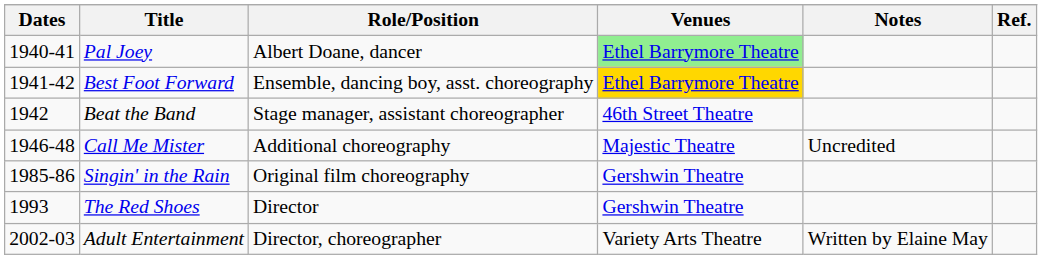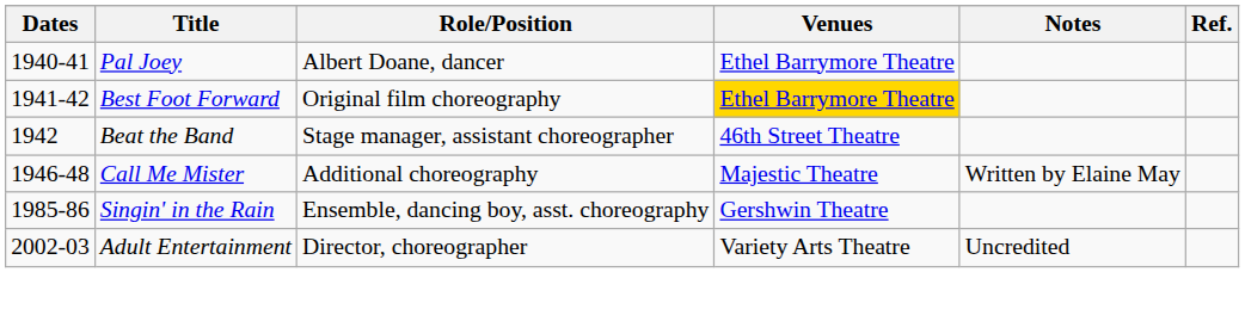Pal Joey | Venues: lightgreen background -> no background
Best Foot Forward | Role/Position: Ensemble, dancing boy, asst. choreography -> Original film choreography
Call Me Mister | Notes: Uncredited -> Written by Elaine May
Singin' in the Rain | Role/Position: Original film choreography -> Ensemble, dancing boy, asst. choreography
- row: 1993 | The Red Shoes | Director | Gershwin Theatre
Adult Entertainment | Notes: Written by Elaine May -> Uncredited
